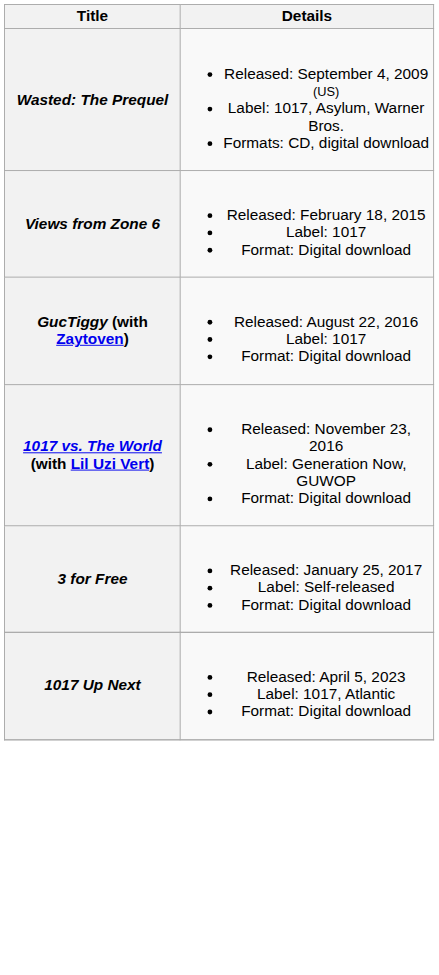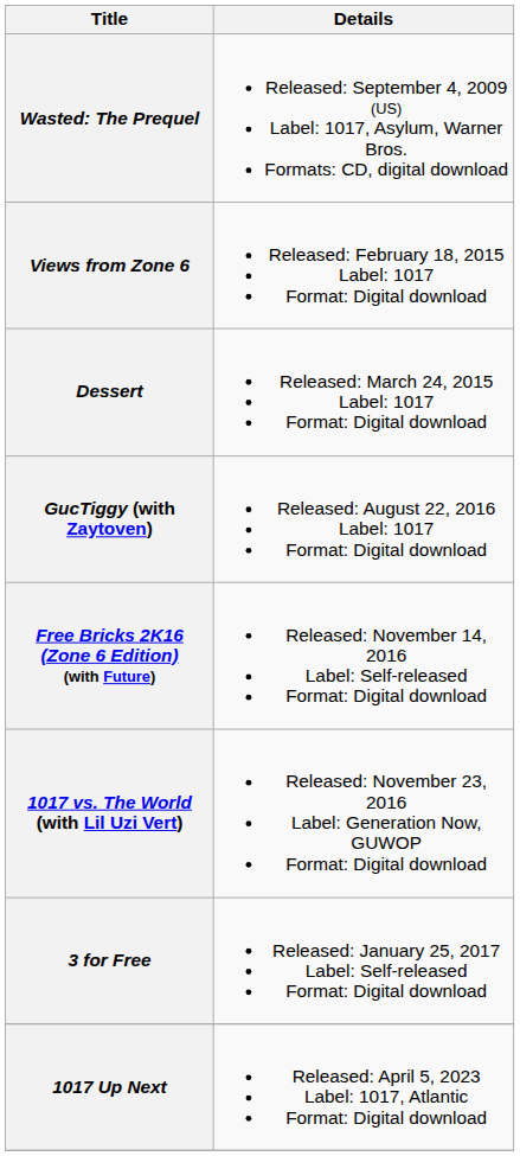+ row: Dessert | Released: March 24, 2015 Label: 1017 Format: Digital download
+ row: Free Bricks 2K16 (Zone 6 Edition) (with Future) | Released: November 14, 2016 Label: Self-released Format: Digital download
